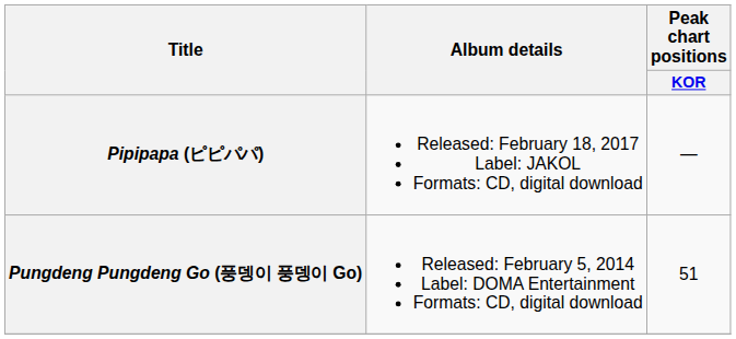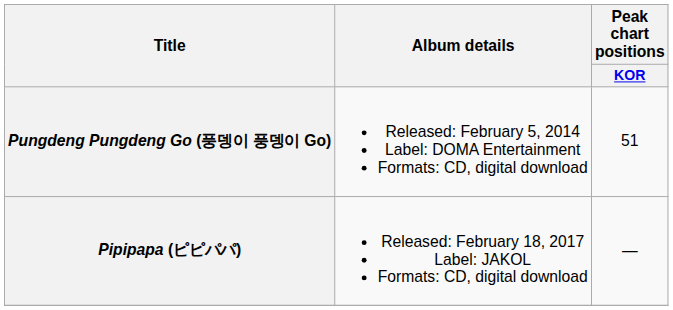rows swapped: Pungdeng Pungdeng Go (풍뎅이 풍뎅이 Go) <-> Pipipapa (ピピパパ)
